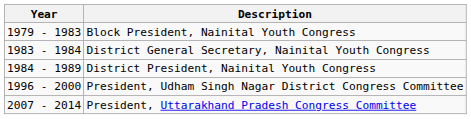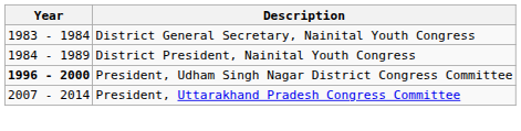- row: 1979 - 1983 | Block President, Nainital Youth Congress
President, Udham Singh Nagar District Congress Committee | Year: normal -> bold
